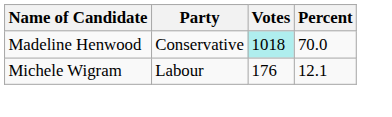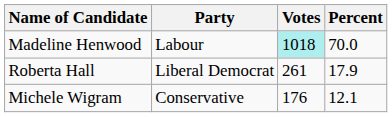Madeline Henwood | Party: Conservative -> Labour
+ row: Roberta Hall | Liberal Democrat | 261 | 17.9
Michele Wigram | Party: Labour -> Conservative
